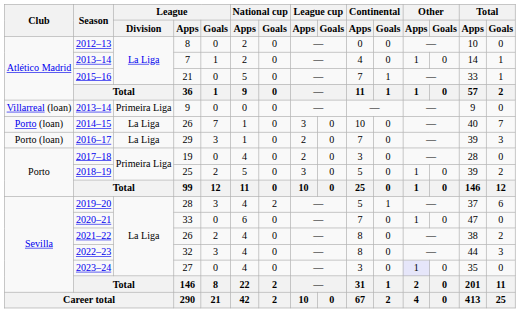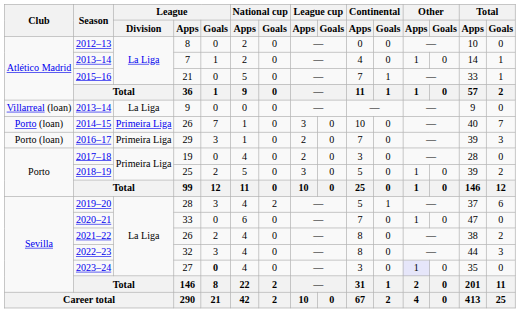2013–14 / 9 | League / Division: Primeira Liga -> La Liga
2014–15 | League / Division: La Liga -> Primeira Liga
2016–17 | League / Division: La Liga -> Primeira Liga
2023–24 | League / Goals: normal -> bold
